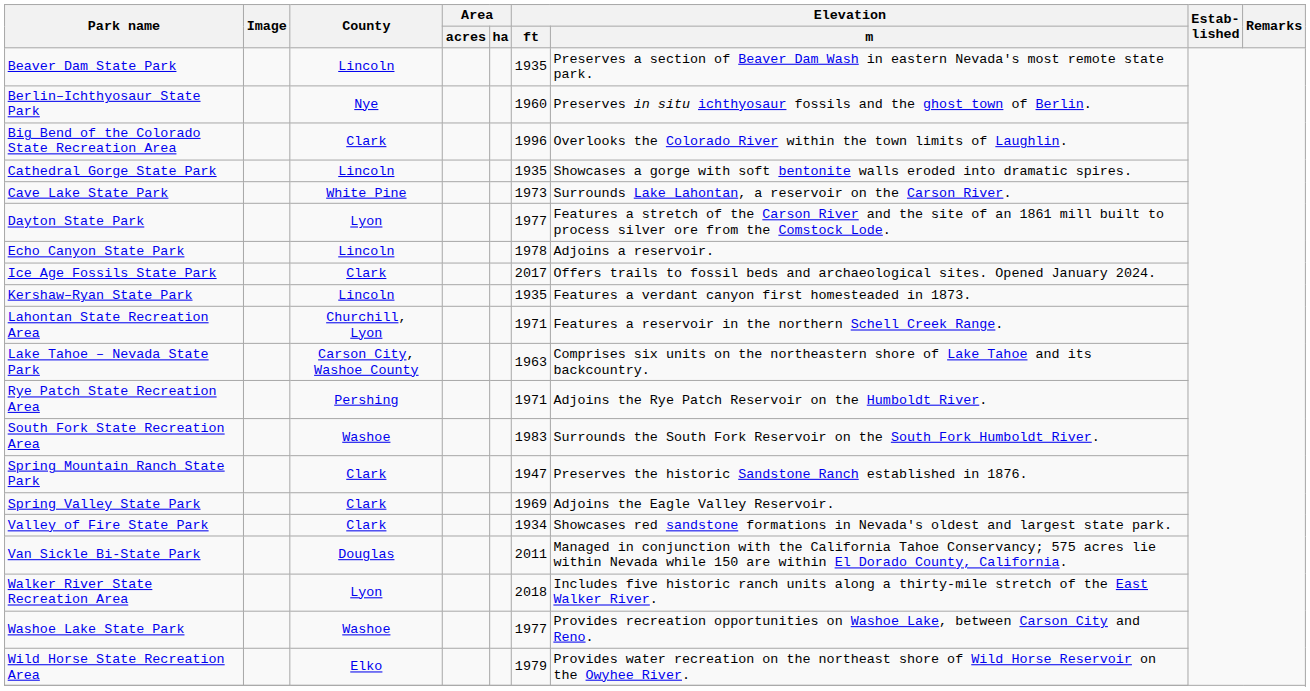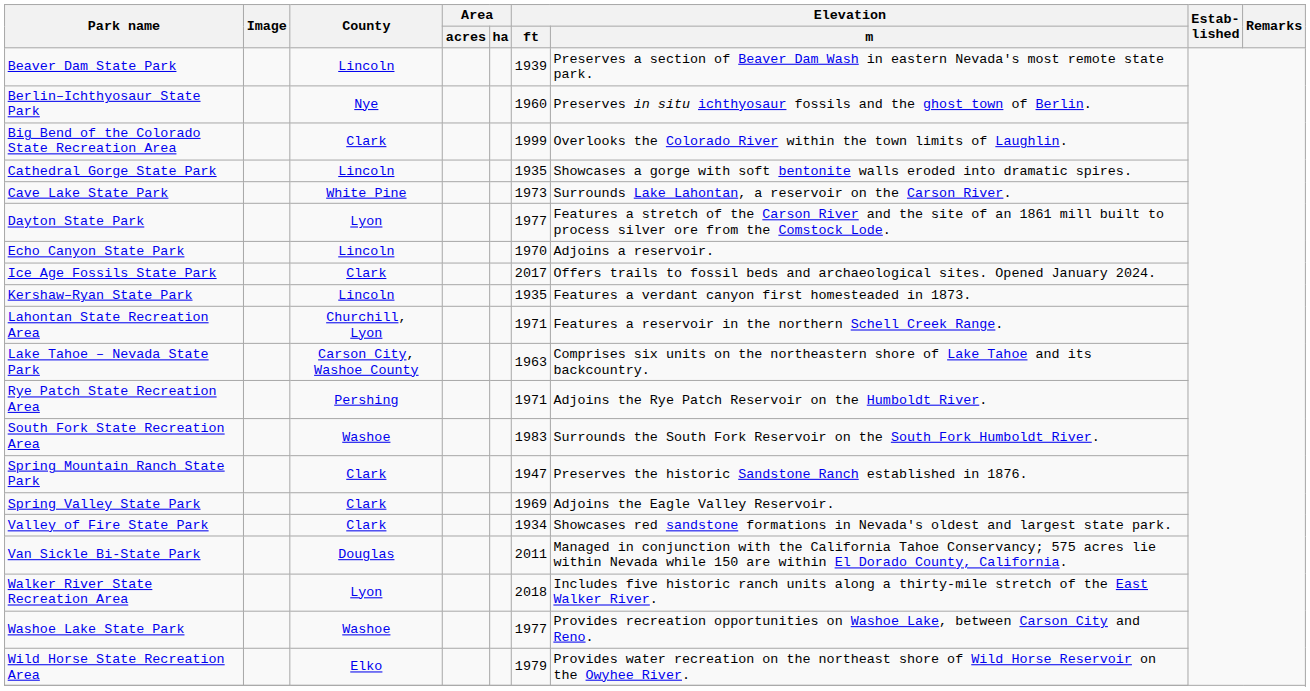Beaver Dam State Park | Elevation / ft: 1935 -> 1939
Big Bend of the Colorado State Recreation Area | Elevation / ft: 1996 -> 1999
Echo Canyon State Park | Elevation / ft: 1978 -> 1970
